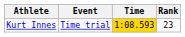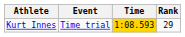Kurt Innes | Rank: 23 -> 29
